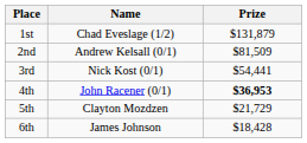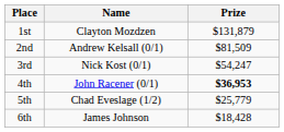1st | Name: Chad Eveslage (1/2) -> Clayton Mozdzen
3rd | Prize: $54,441 -> $54,247
5th | Name: Clayton Mozdzen -> Chad Eveslage (1/2)
5th | Prize: $21,729 -> $25,779
